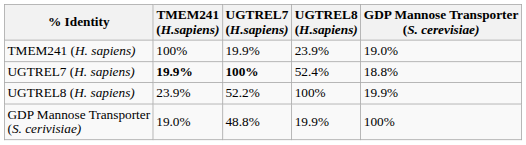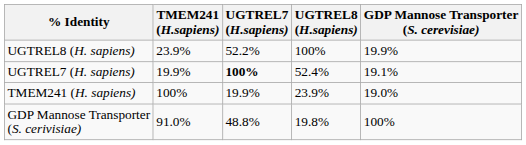rows swapped: TMEM241 (H. sapiens) <-> UGTREL8 (H. sapiens)
UGTREL7 (H. sapiens) | TMEM241 (H.sapiens): bold -> normal
UGTREL7 (H. sapiens) | GDP Mannose Transporter (S. cerevisiae): 18.8% -> 19.1%
GDP Mannose Transporter (S. cerivisiae) | TMEM241 (H.sapiens): 19.0% -> 91.0%
GDP Mannose Transporter (S. cerivisiae) | UGTREL8 (H.sapiens): 19.9% -> 19.8%
